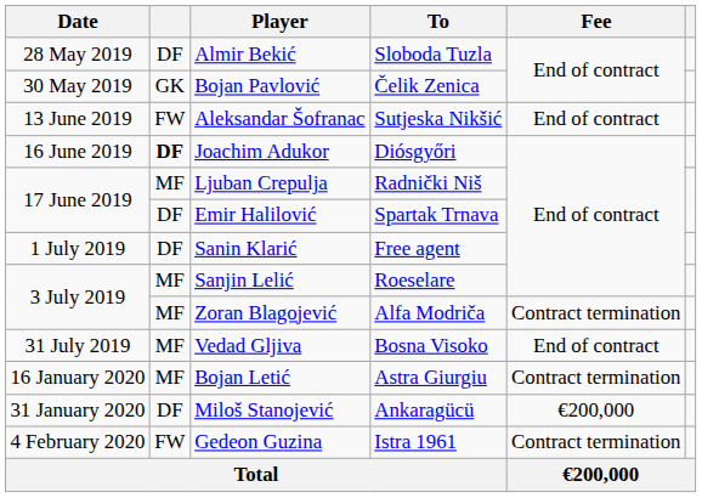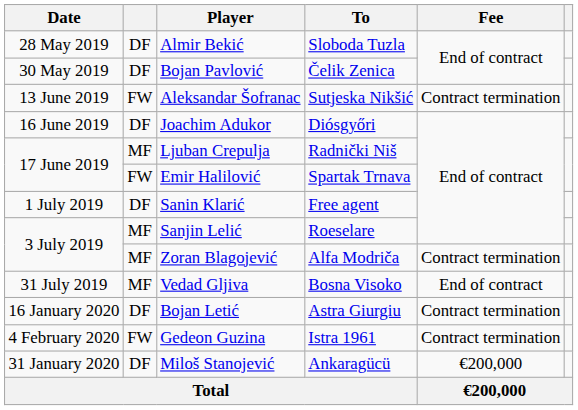Bojan Pavlović | column 2: GK -> DF
Aleksandar Šofranac | Fee: End of contract -> Contract termination
Joachim Adukor | column 2: bold -> normal
Emir Halilović | column 2: DF -> FW
Bojan Letić | column 2: MF -> DF
rows swapped: Miloš Stanojević <-> Gedeon Guzina
